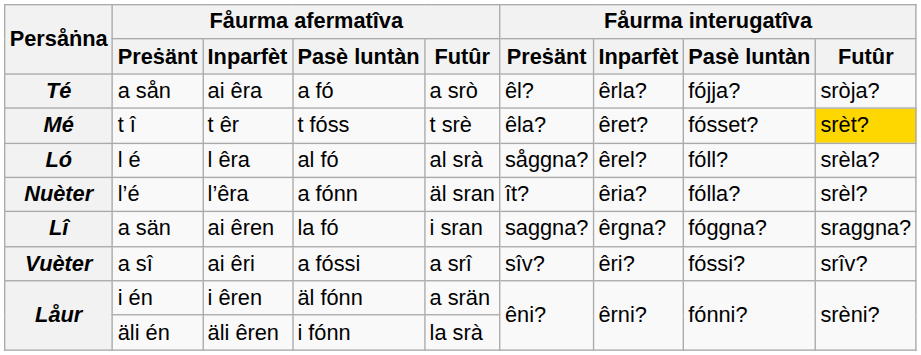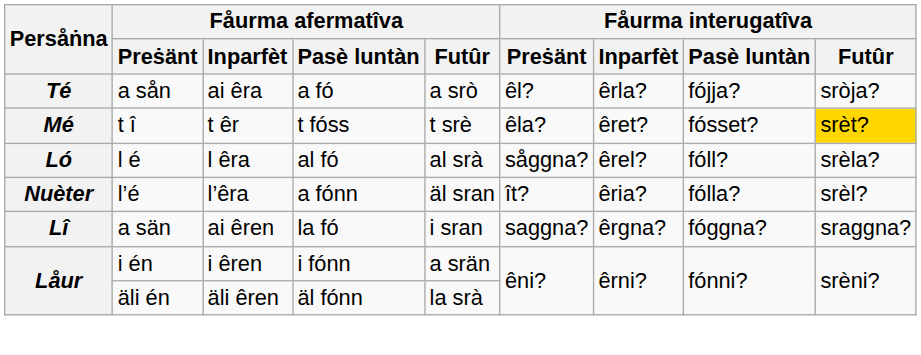- row: Vuèter | a sî | ai êri | a fóssi | a srî | sîv? | êri? | fóssi? | srîv?
i én | Fåurma afermatîva / Pasè luntàn: äl fónn -> i fónn
äli én | Fåurma afermatîva / Pasè luntàn: i fónn -> äl fónn
